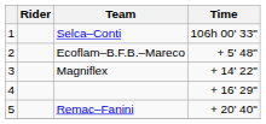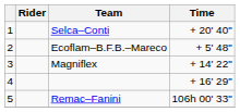Selca–Conti | Time: 106h 00' 33" -> + 20' 40"
Remac–Fanini | Time: + 20' 40" -> 106h 00' 33"
